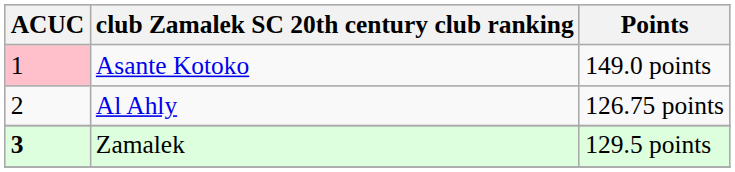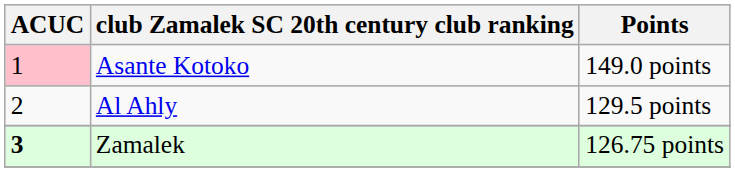Al Ahly | Points: 126.75 points -> 129.5 points
Zamalek | Points: 129.5 points -> 126.75 points
